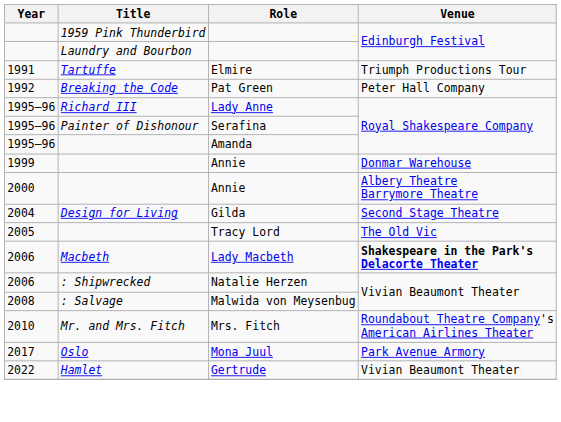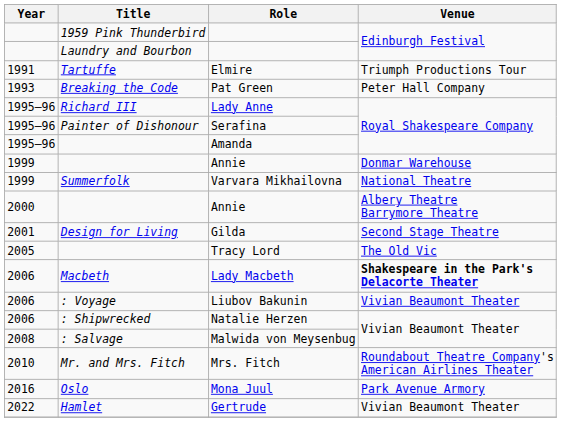Pat Green | Year: 1992 -> 1993
+ row: 1999 | Summerfolk | Varvara Mikhailovna | National Theatre
Gilda | Year: 2004 -> 2001
+ row: 2006 | : Voyage | Liubov Bakunin | Vivian Beaumont Theater
Mona Juul | Year: 2017 -> 2016
